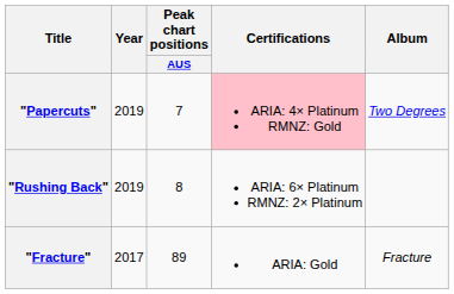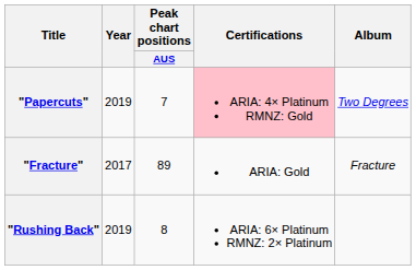rows swapped: "Fracture" <-> "Rushing Back"
